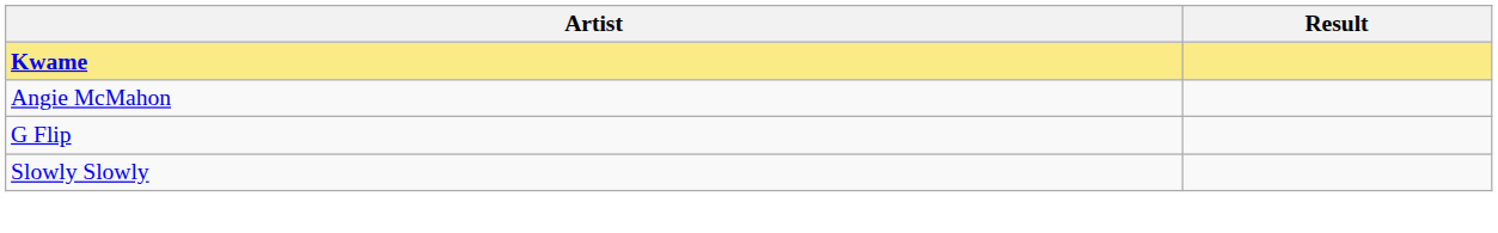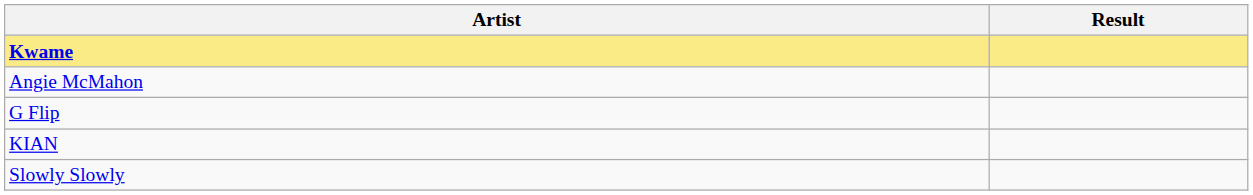+ row: KIAN
